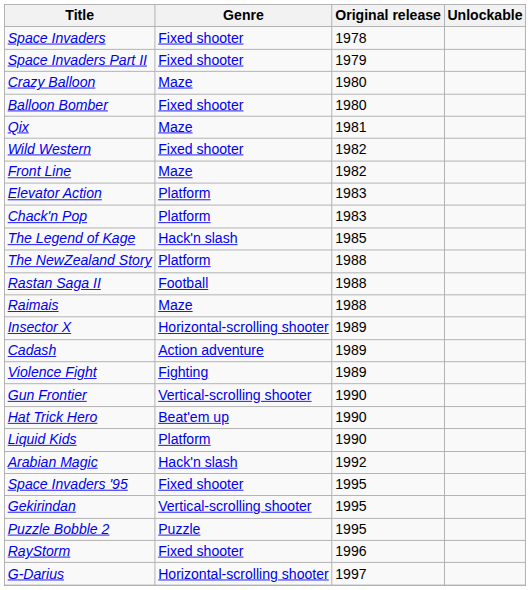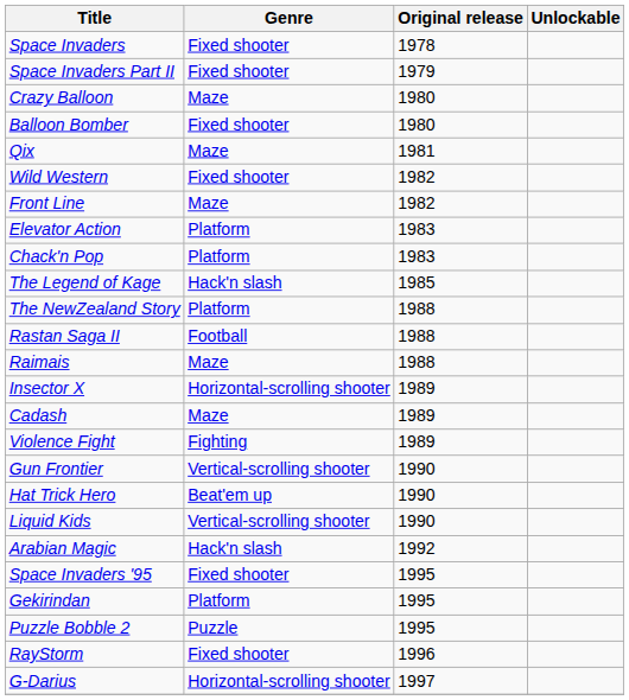Cadash | Genre: Action adventure -> Maze
Liquid Kids | Genre: Platform -> Vertical-scrolling shooter
Gekirindan | Genre: Vertical-scrolling shooter -> Platform
